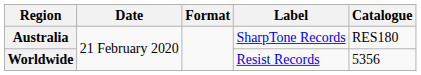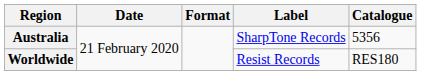Australia | Catalogue: RES180 -> 5356
Worldwide | Catalogue: 5356 -> RES180
